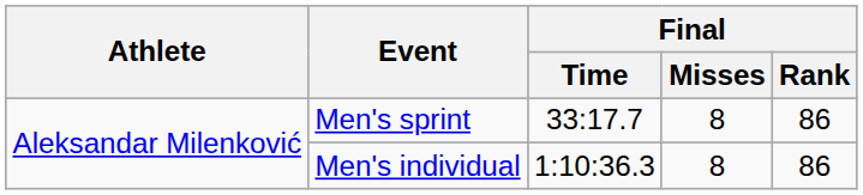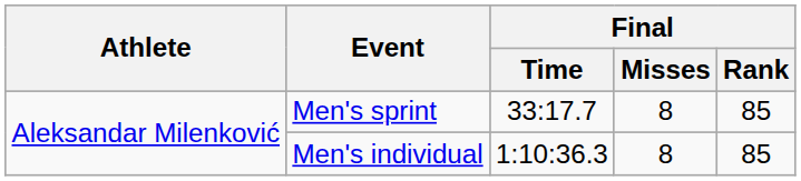Men's sprint | Final / Rank: 86 -> 85
Men's individual | Final / Rank: 86 -> 85
